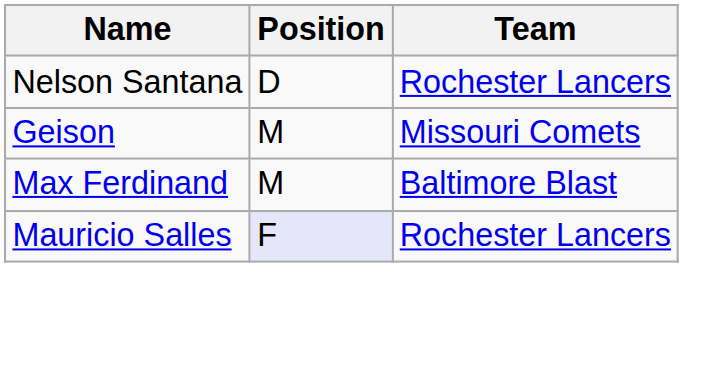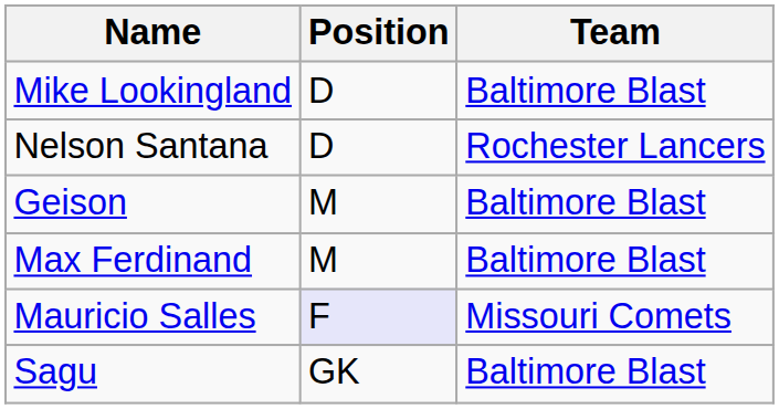+ row: Mike Lookingland | D | Baltimore Blast
Geison | Team: Missouri Comets -> Baltimore Blast
Mauricio Salles | Team: Rochester Lancers -> Missouri Comets
+ row: Sagu | GK | Baltimore Blast
